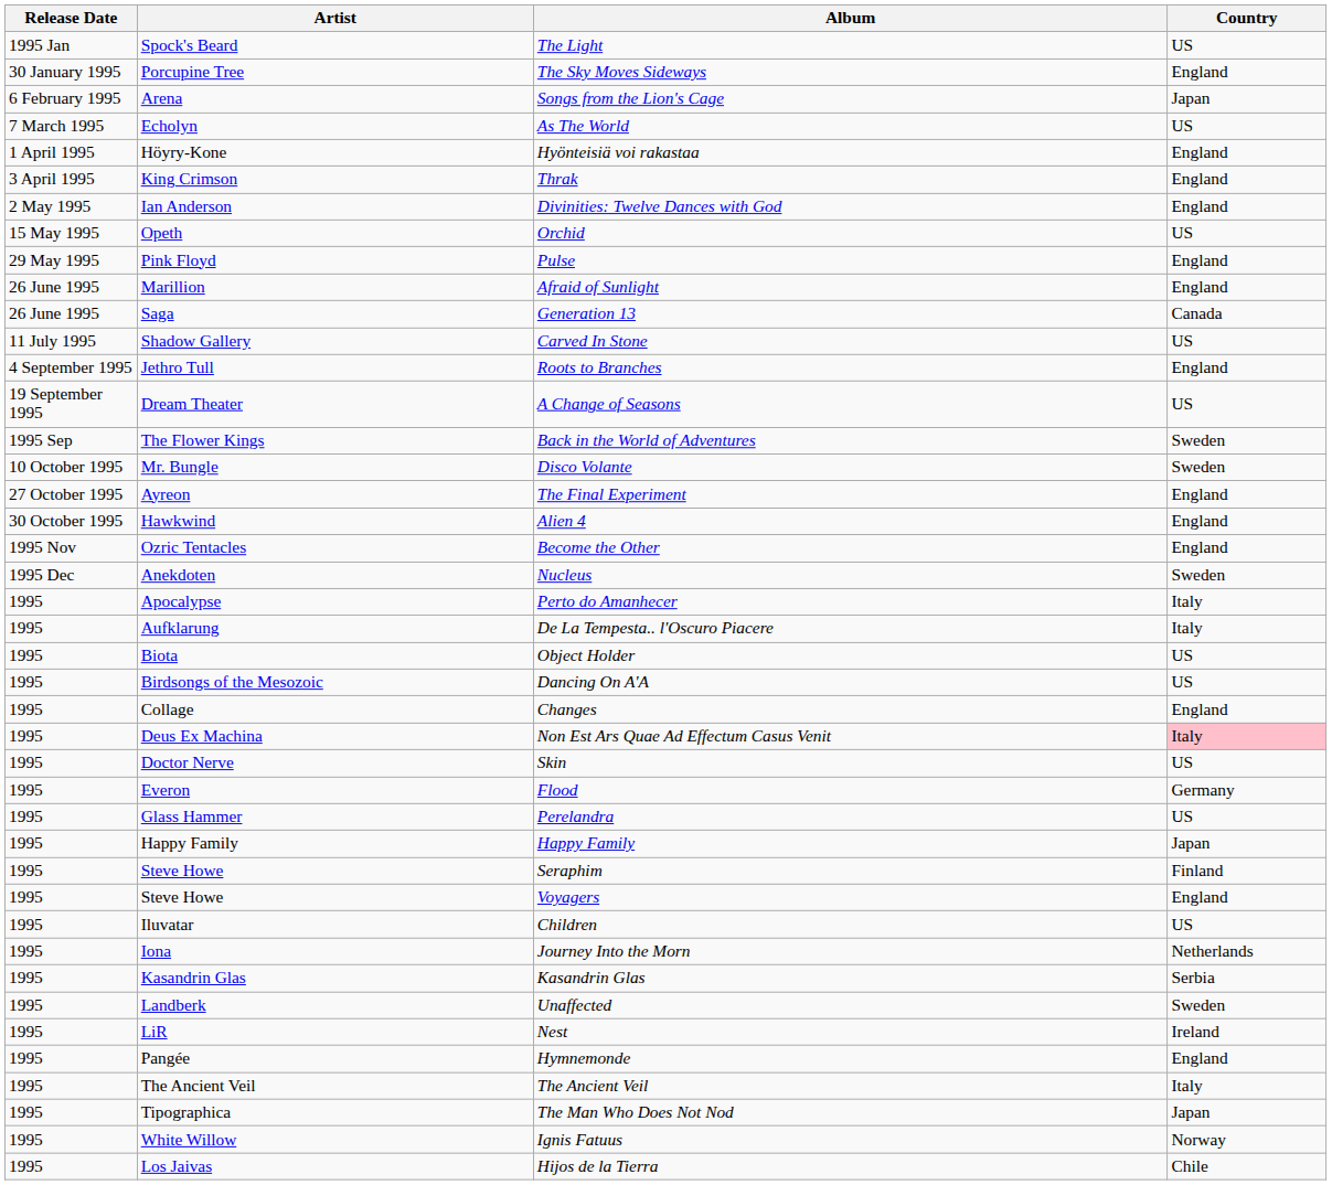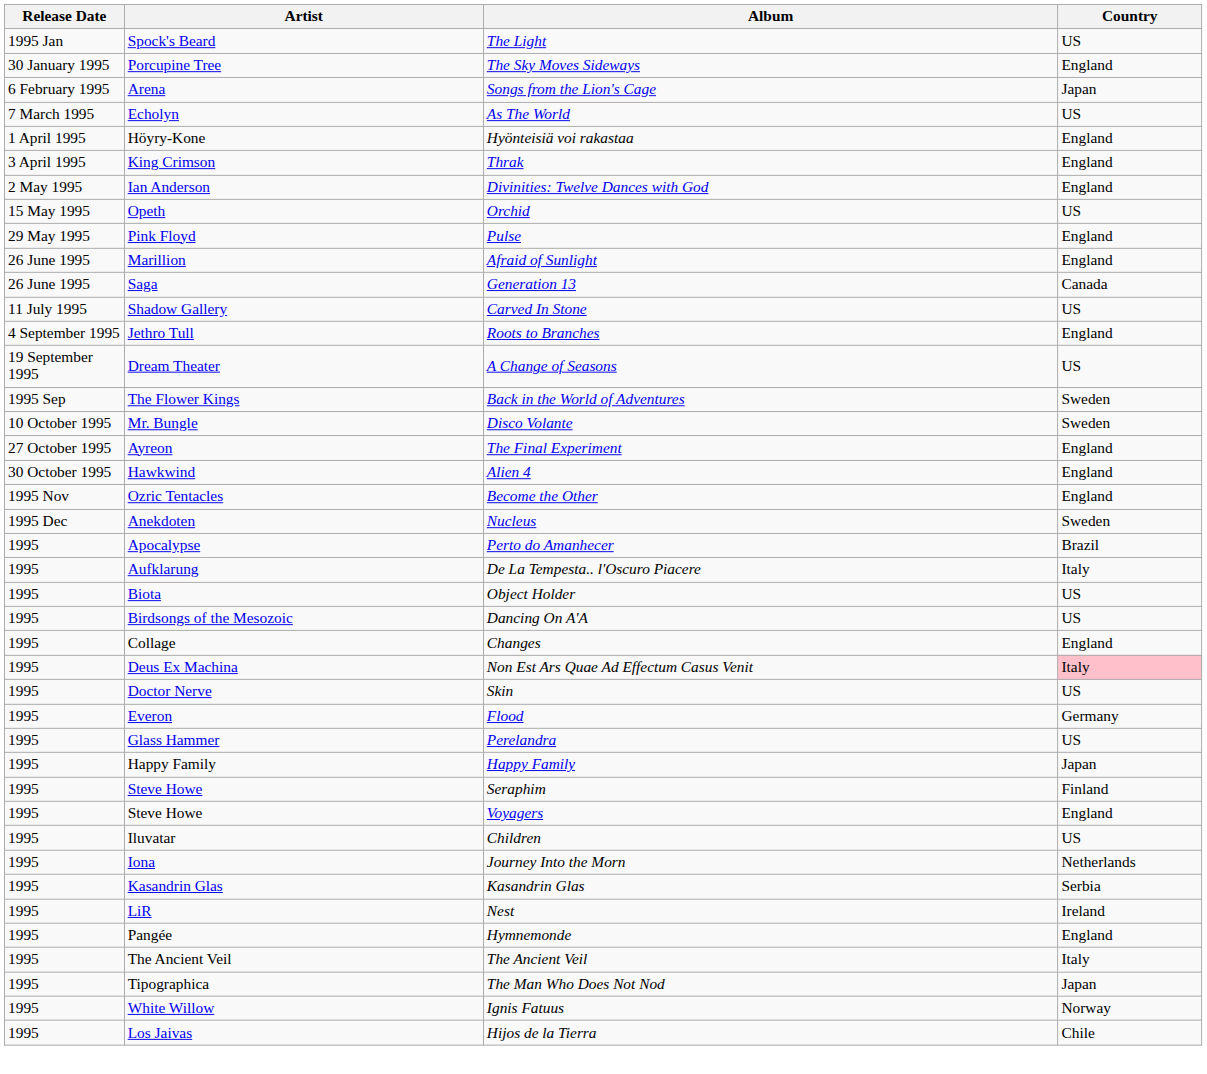Perto do Amanhecer | Country: Italy -> Brazil
- row: 1995 | Landberk | Unaffected | Sweden
